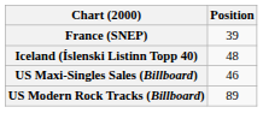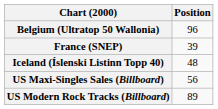+ row: Belgium (Ultratop 50 Wallonia) | 96
US Maxi-Singles Sales (Billboard) | Position: 46 -> 56
